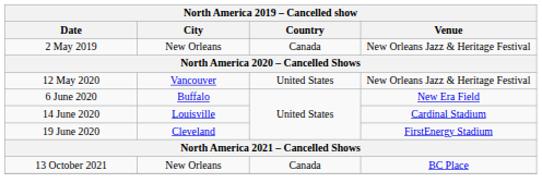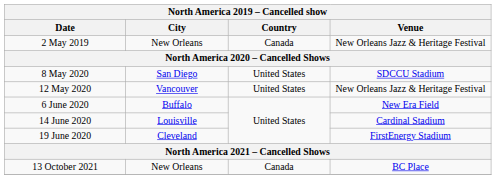+ row: 8 May 2020 | San Diego | United States | SDCCU Stadium
